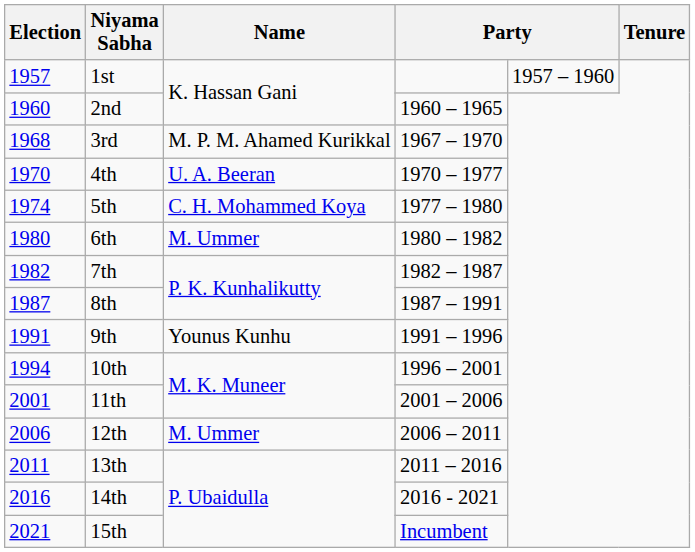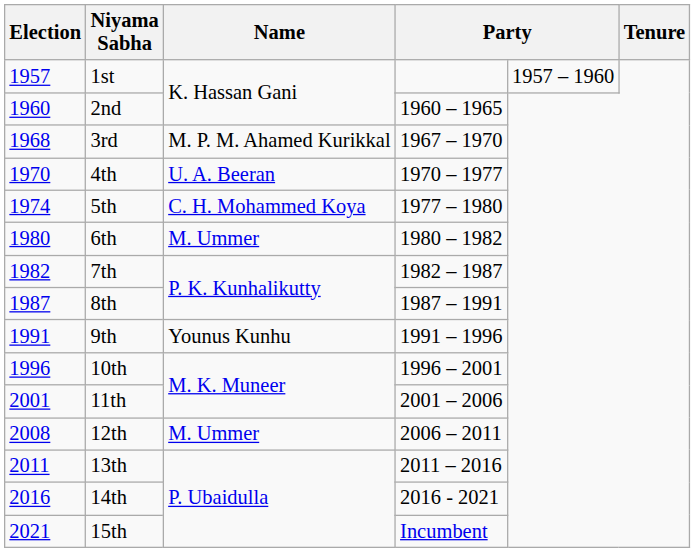10th | Election: 1994 -> 1996
12th | Election: 2006 -> 2008
